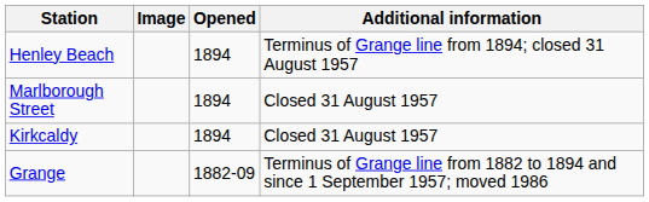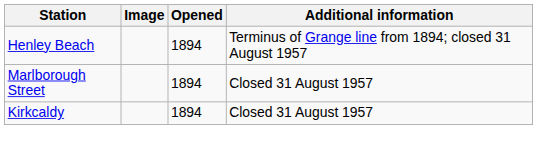- row: Grange | 1882-09 | Terminus of Grange line from 1882 to 1894 and since 1 September 1957; moved 1986
